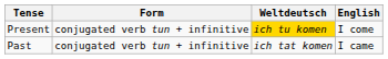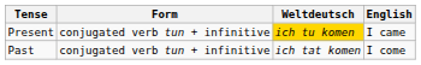Present | English: I come -> I came
Past | English: I came -> I come
